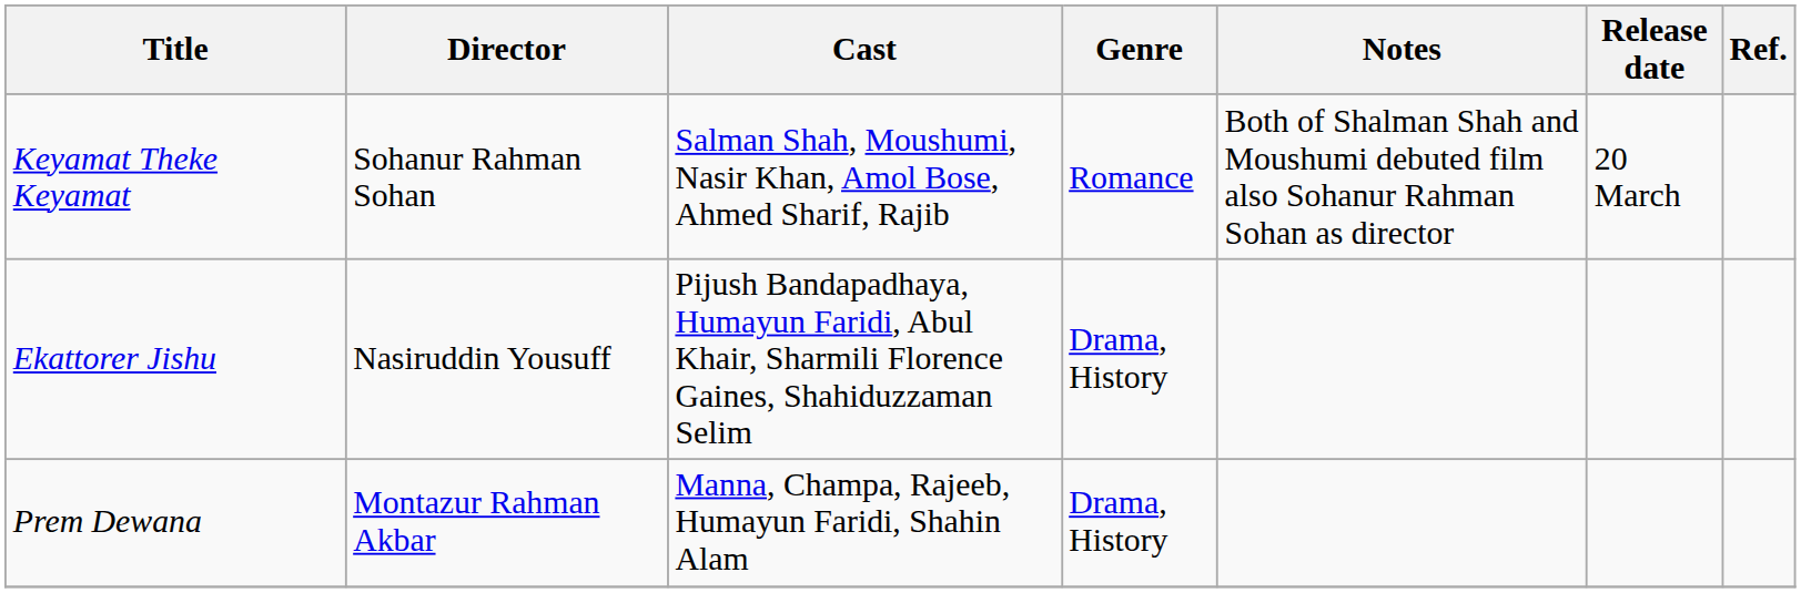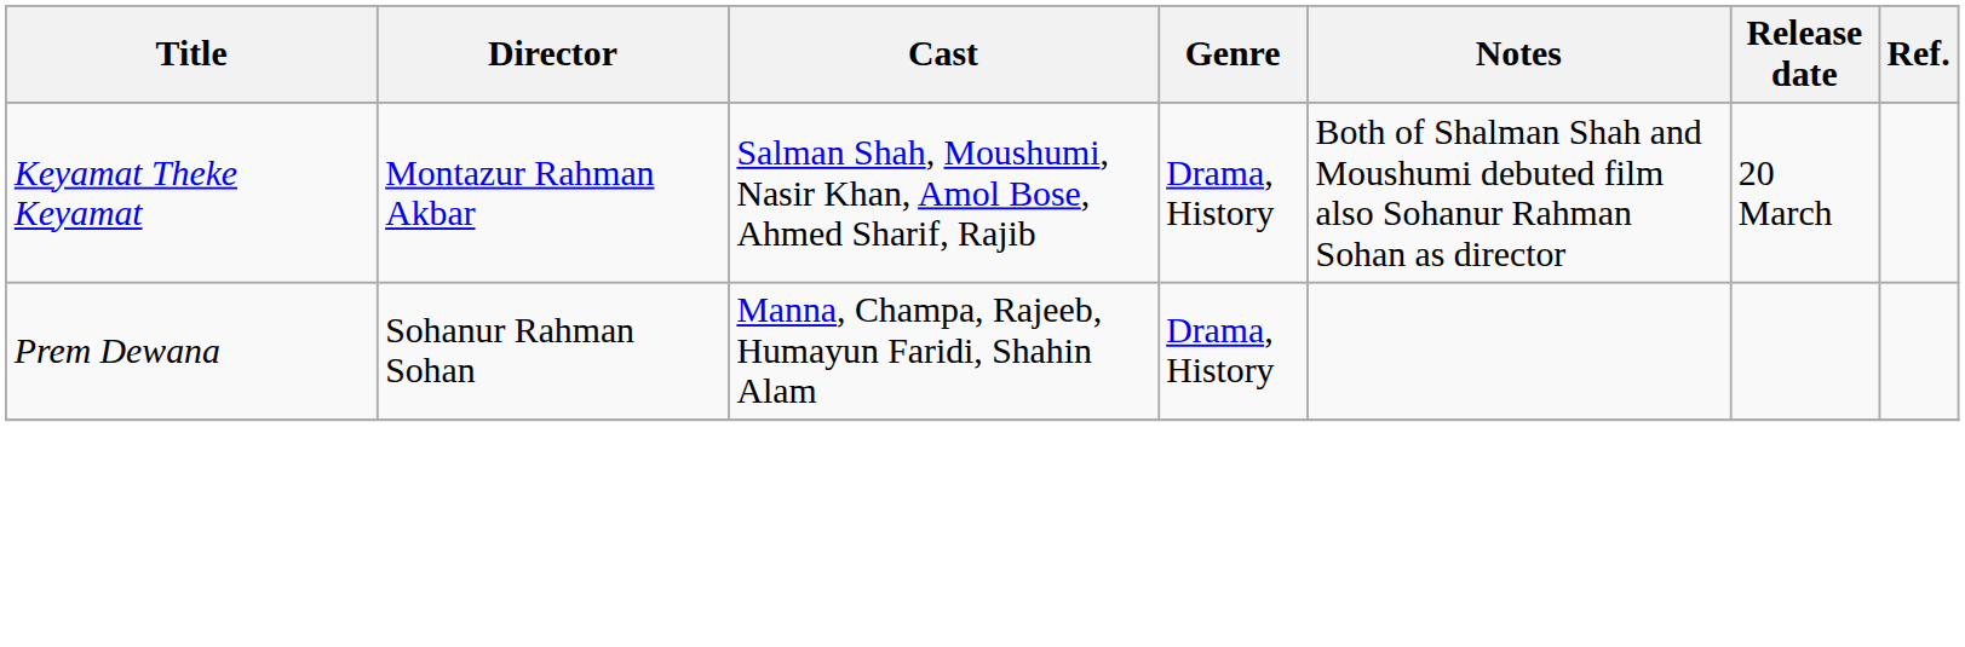Keyamat Theke Keyamat | Director: Sohanur Rahman Sohan -> Montazur Rahman Akbar
Keyamat Theke Keyamat | Genre: Romance -> Drama, History
- row: Ekattorer Jishu | Nasiruddin Yousuff | Pijush Bandapadhaya, Humayun Faridi, Abul Khair, Sharmili Florence Gaines, Shahiduzzaman Selim | Drama, History
Prem Dewana | Director: Montazur Rahman Akbar -> Sohanur Rahman Sohan
